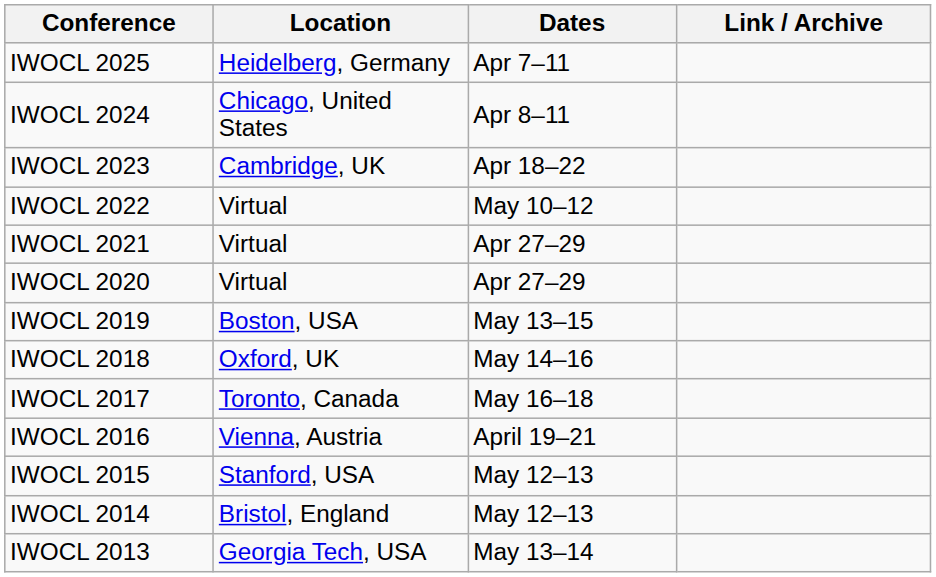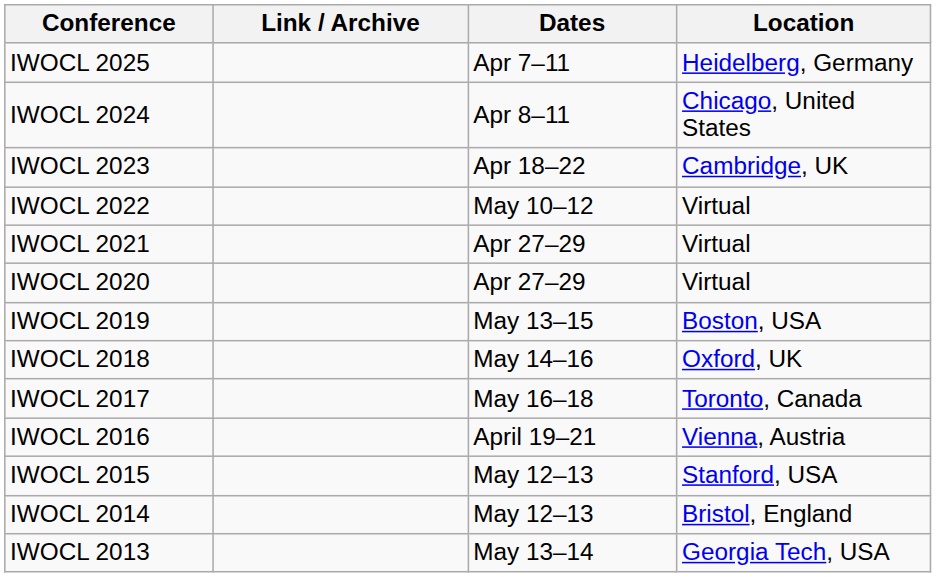columns swapped: Location <-> Link / Archive
